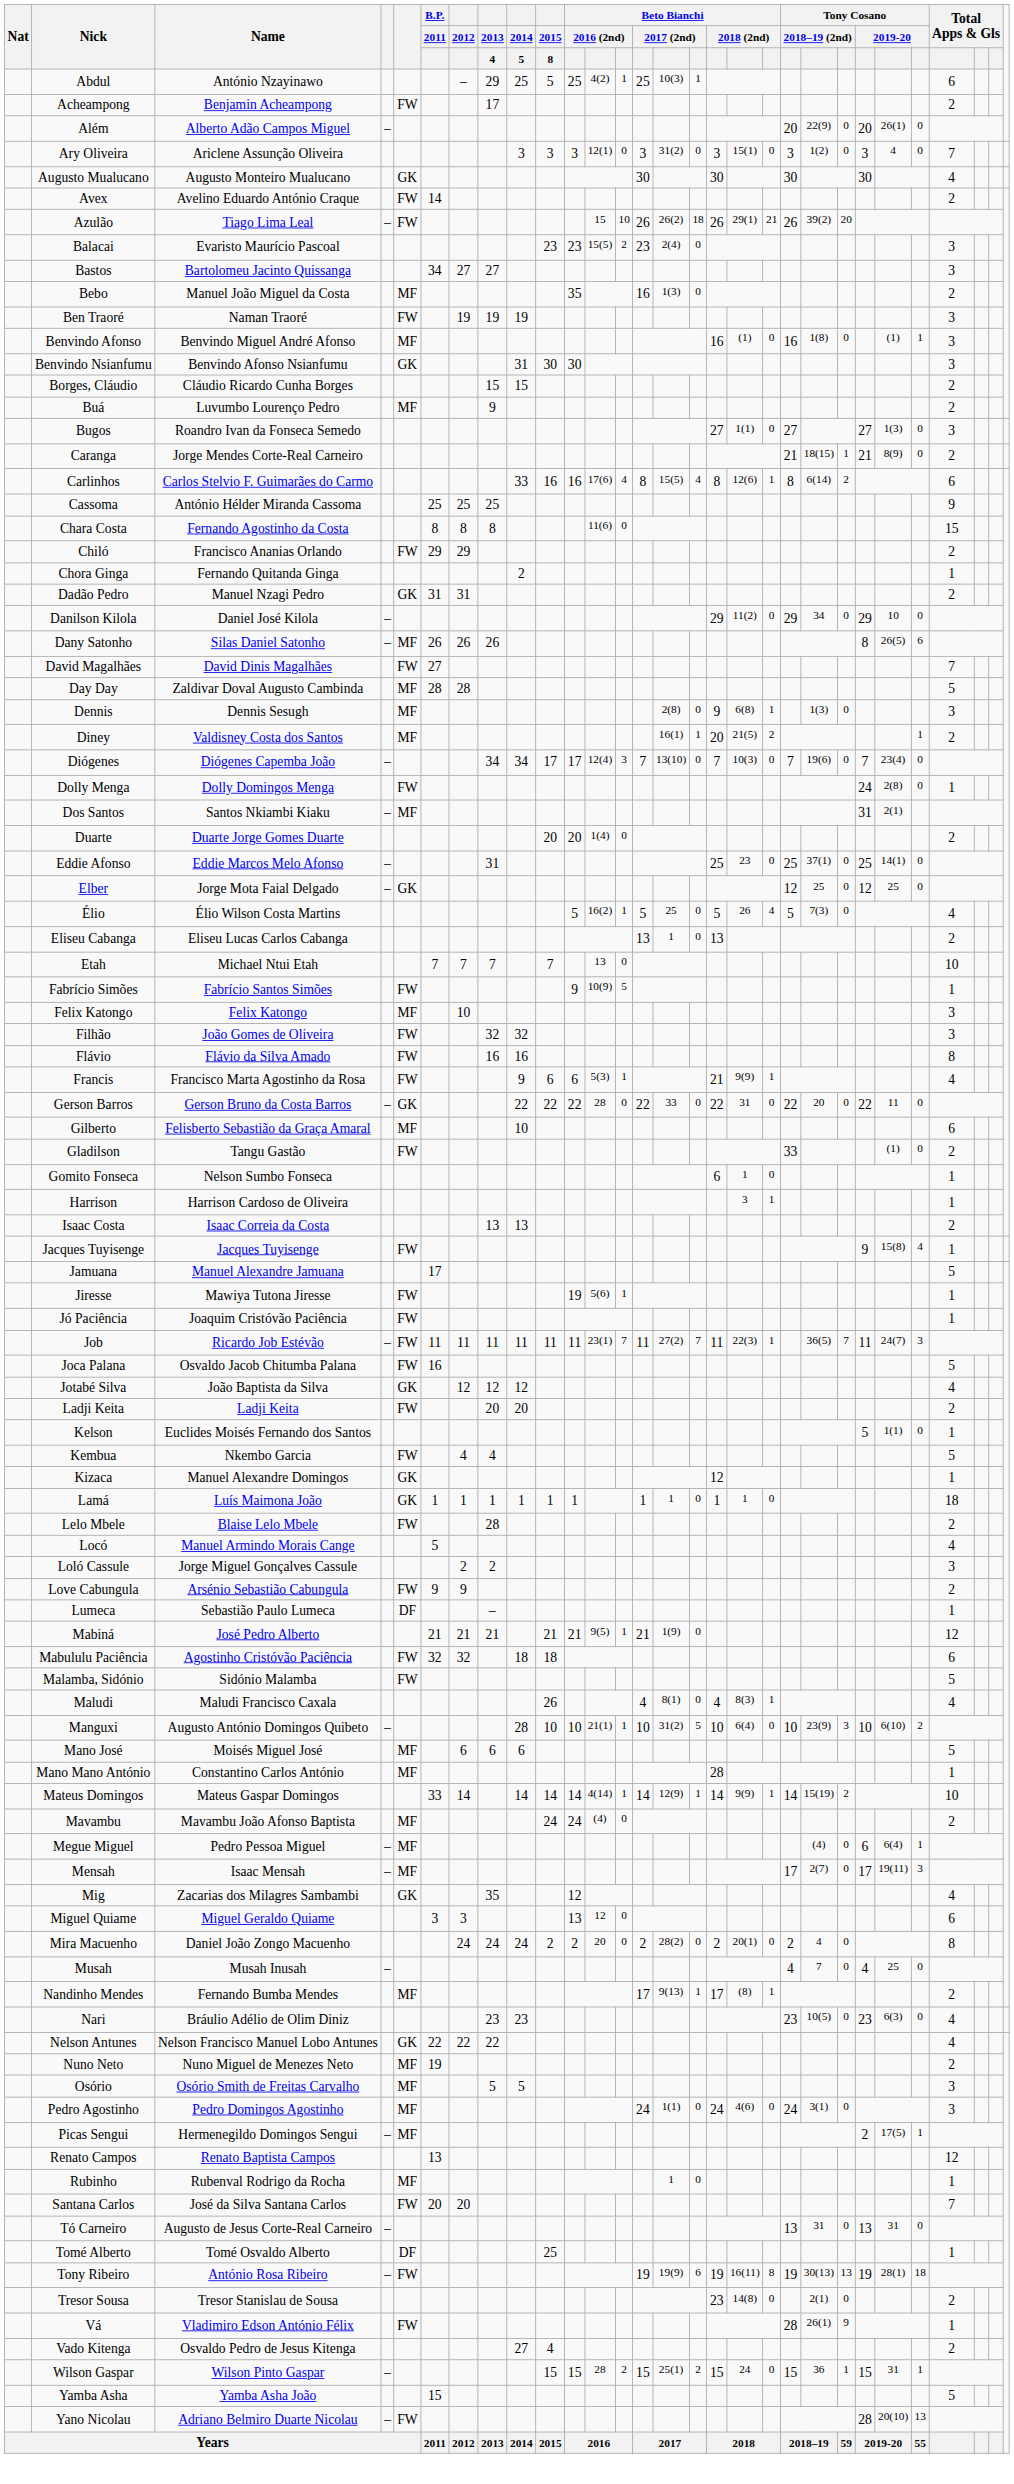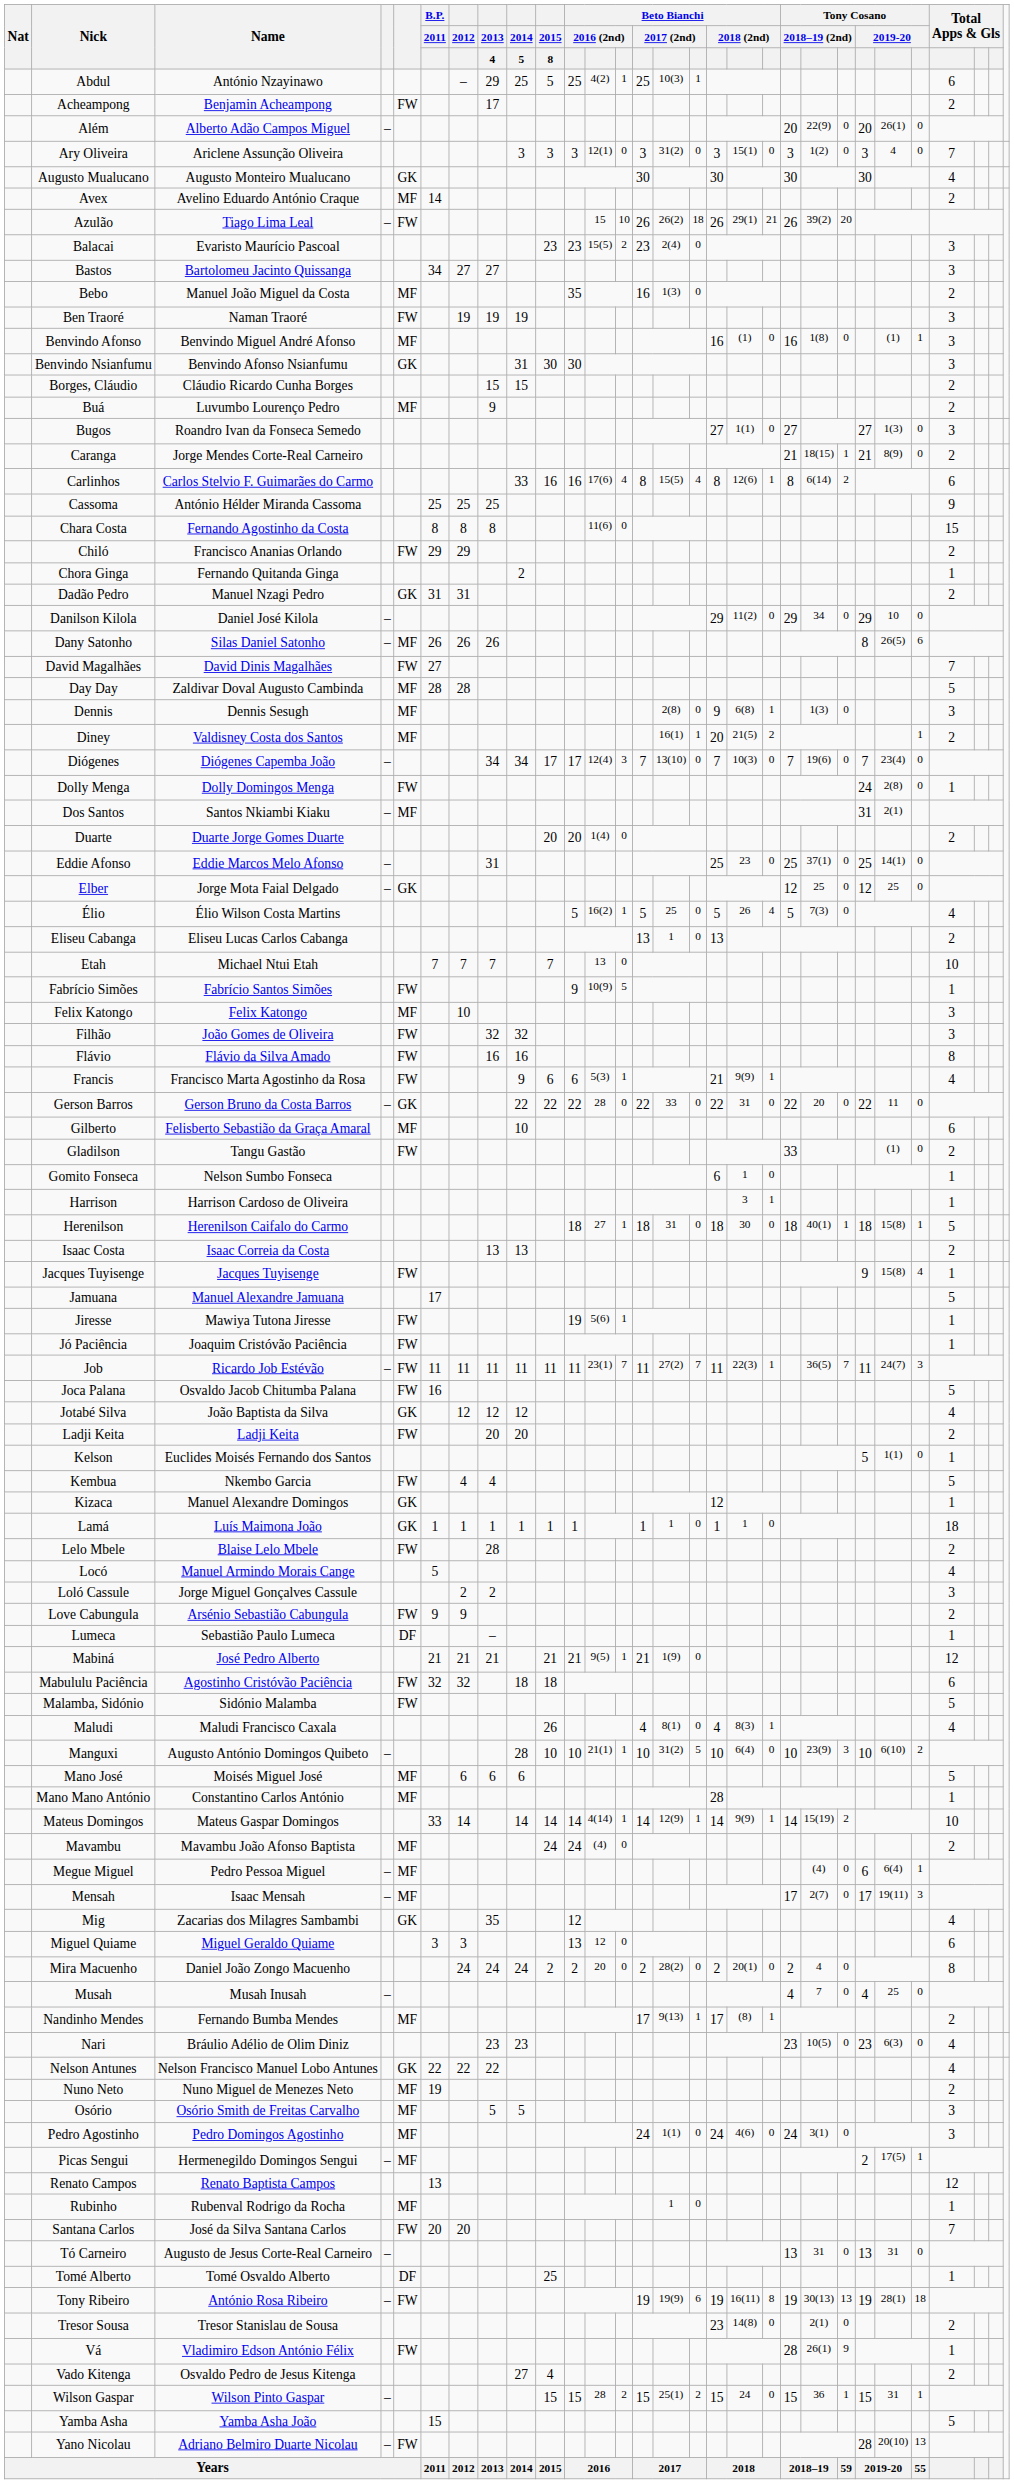Avex | column 5: FW -> MF
+ row: Herenilson | Herenilson Caifalo do Carmo | 18 | 27 | 1 | 18 | 31 | 0 | 18 | 30 | 0 | 18 | 40(1) | 1 | 18 | 15(8) | 1 | 5
